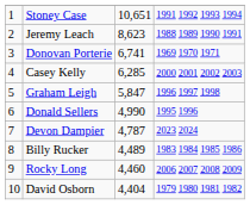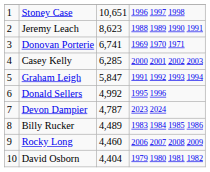Stoney Case | column 4: 1991 1992 1993 1994 -> 1996 1997 1998
Graham Leigh | column 4: 1996 1997 1998 -> 1991 1992 1993 1994
Donald Sellers | column 3: 4,990 -> 4,992
